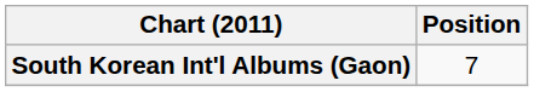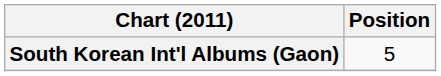South Korean Int'l Albums (Gaon) | Position: 7 -> 5
